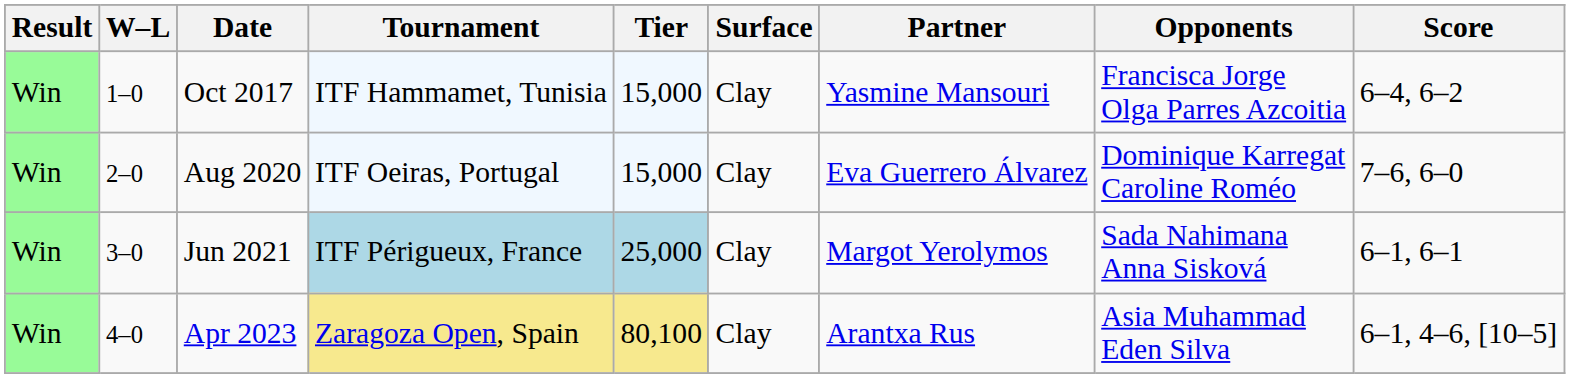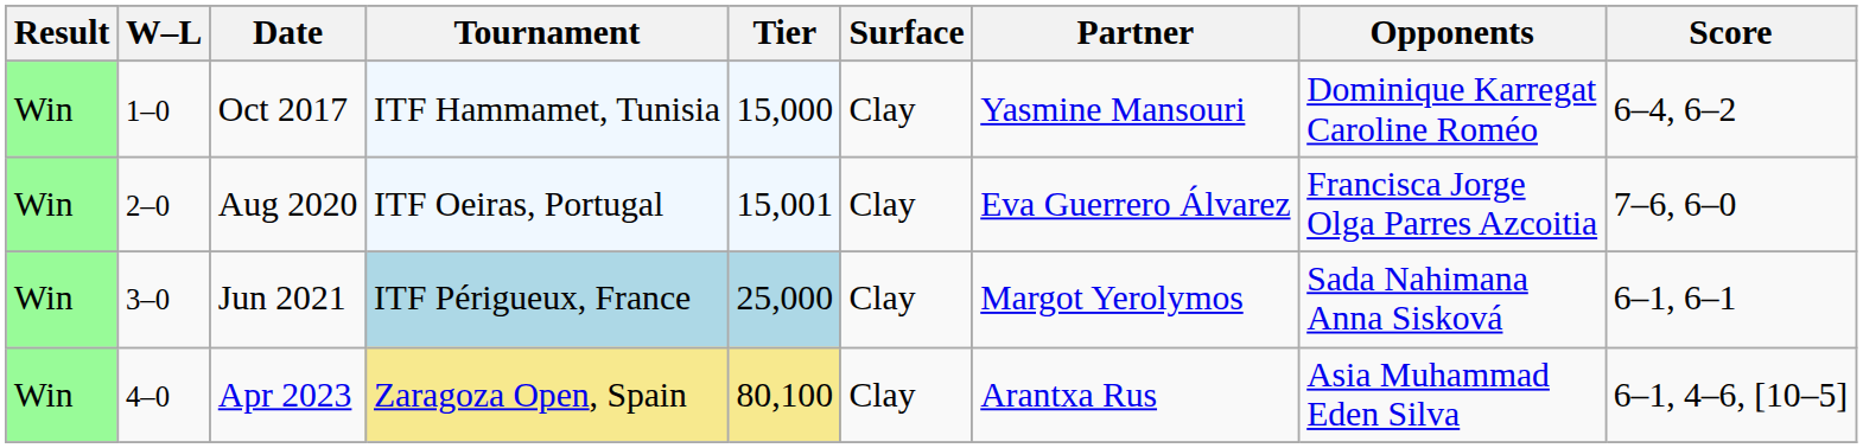Oct 2017 | Opponents: Francisca Jorge Olga Parres Azcoitia -> Dominique Karregat Caroline Roméo
Aug 2020 | Tier: 15,000 -> 15,001
Aug 2020 | Opponents: Dominique Karregat Caroline Roméo -> Francisca Jorge Olga Parres Azcoitia
